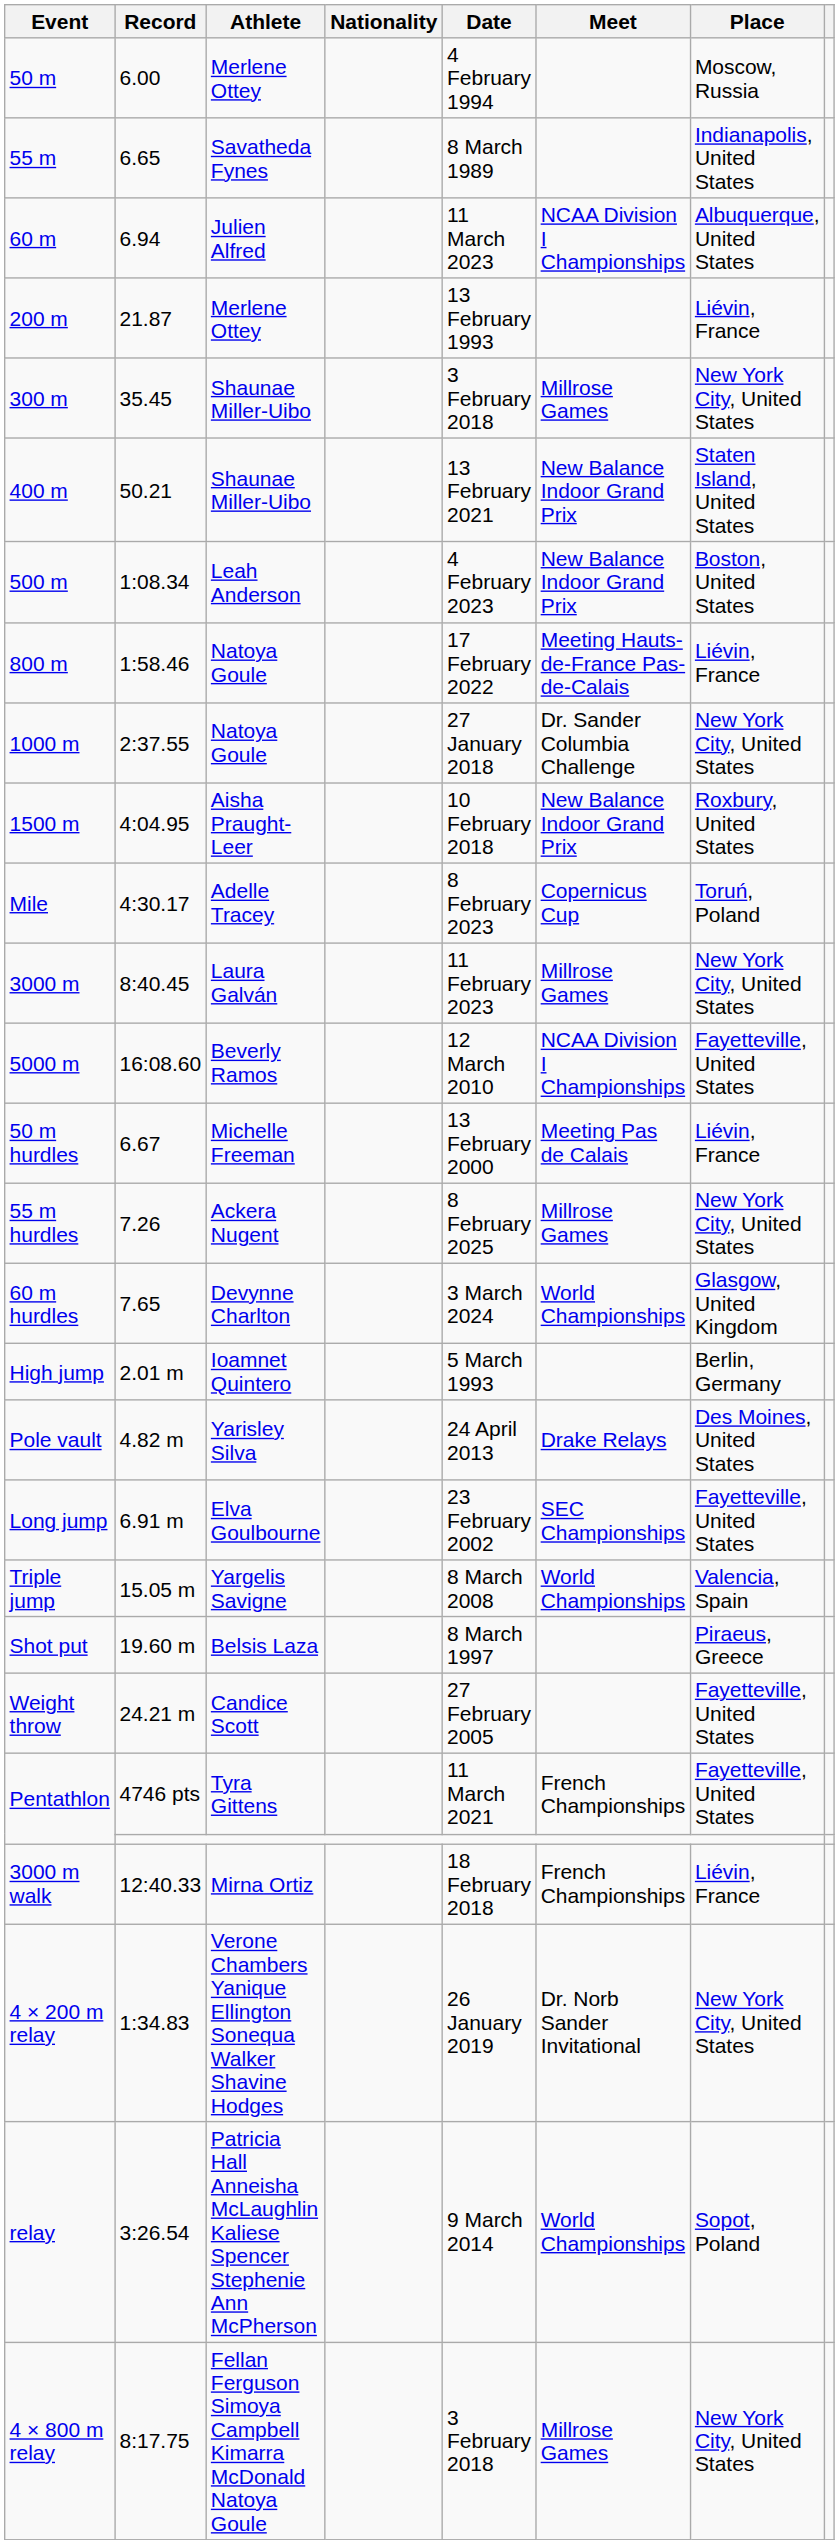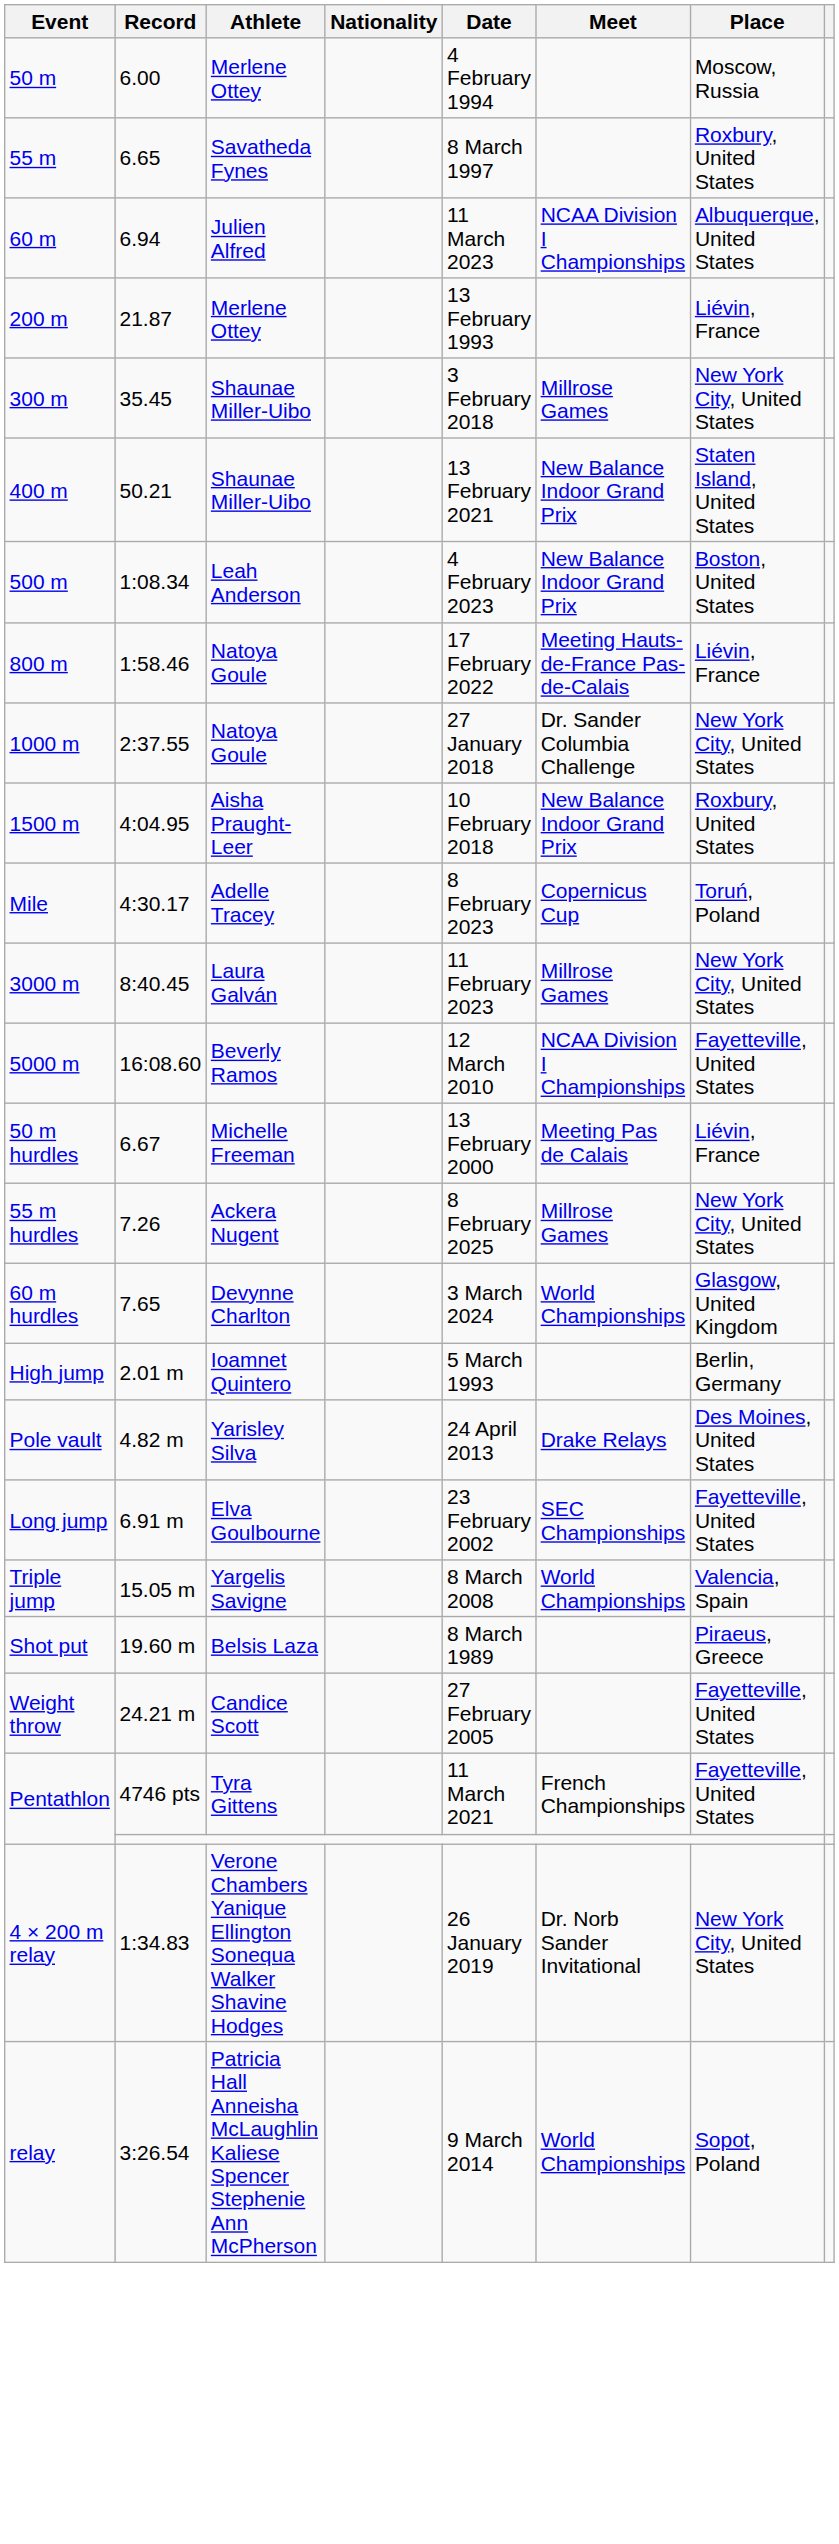55 m | Date: 8 March 1989 -> 8 March 1997
55 m | Place: Indianapolis, United States -> Roxbury, United States
Shot put | Date: 8 March 1997 -> 8 March 1989
- row: 3000 m walk | 12:40.33 | Mirna Ortiz | 18 February 2018 | French Championships | Liévin, France
- row: 4 × 800 m relay | 8:17.75 | Fellan Ferguson Simoya Campbell Kimarra McDonald Natoya Goule | 3 February 2018 | Millrose Games | New York City, United States
